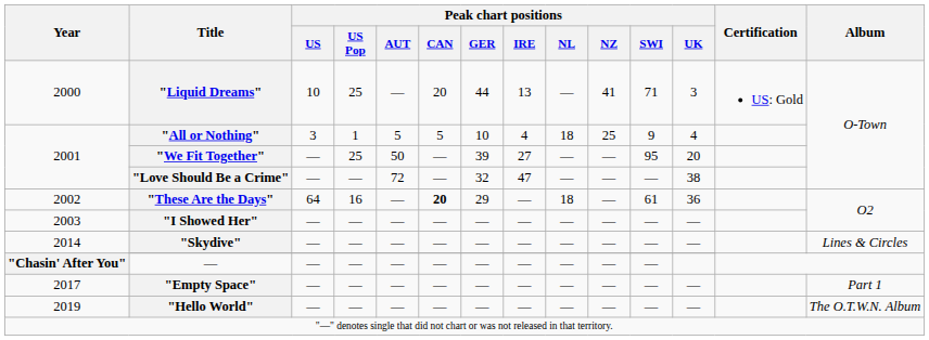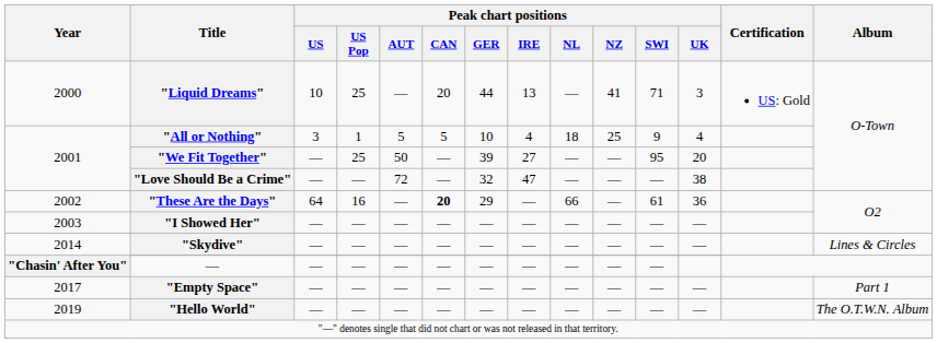"These Are the Days" | Peak chart positions / NL: 18 -> 66
